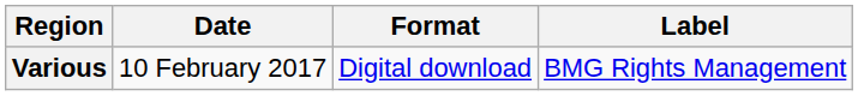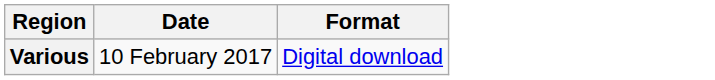- column: Label | BMG Rights Management
